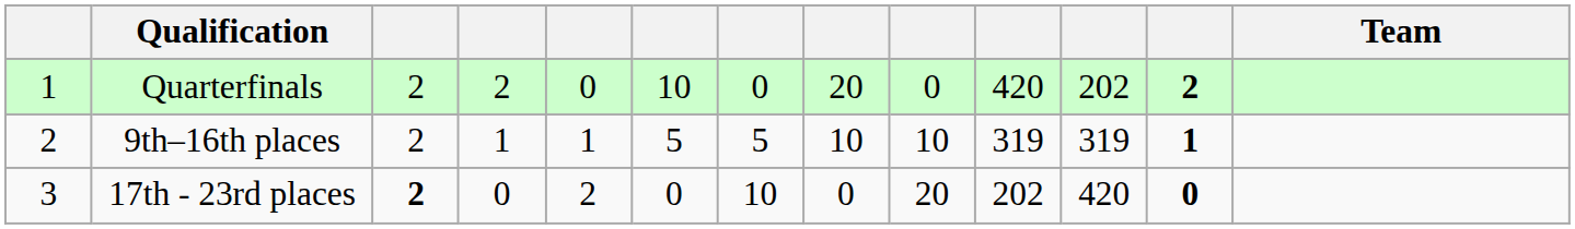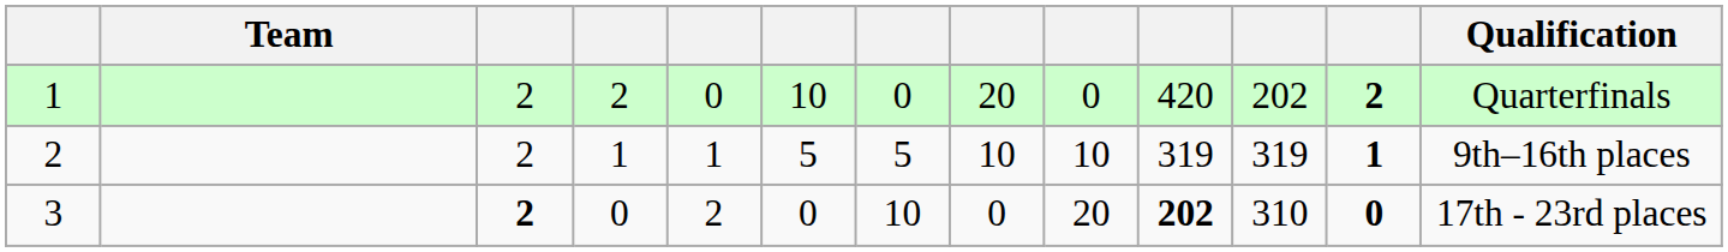columns swapped: Team <-> Qualification
3 | column 10: normal -> bold
3 | column 11: 420 -> 310
